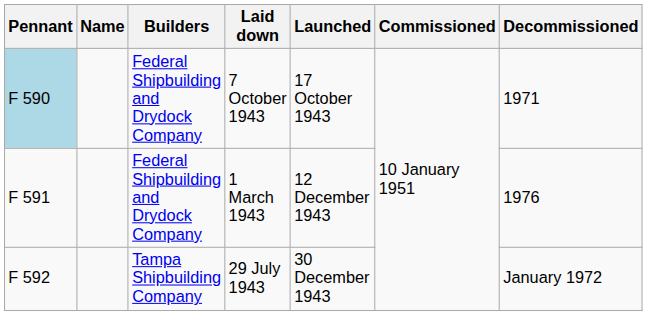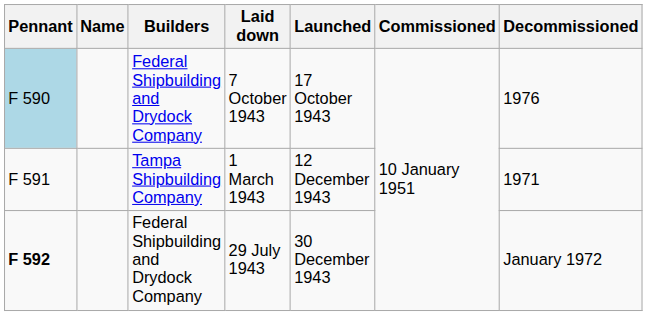7 October 1943 | Decommissioned: 1971 -> 1976
1 March 1943 | Builders: Federal Shipbuilding and Drydock Company -> Tampa Shipbuilding Company
1 March 1943 | Decommissioned: 1976 -> 1971
29 July 1943 | Pennant: normal -> bold
29 July 1943 | Builders: Tampa Shipbuilding Company -> Federal Shipbuilding and Drydock Company
